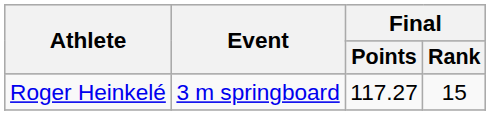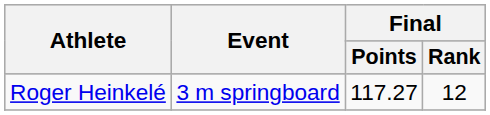Roger Heinkelé | Final / Rank: 15 -> 12
